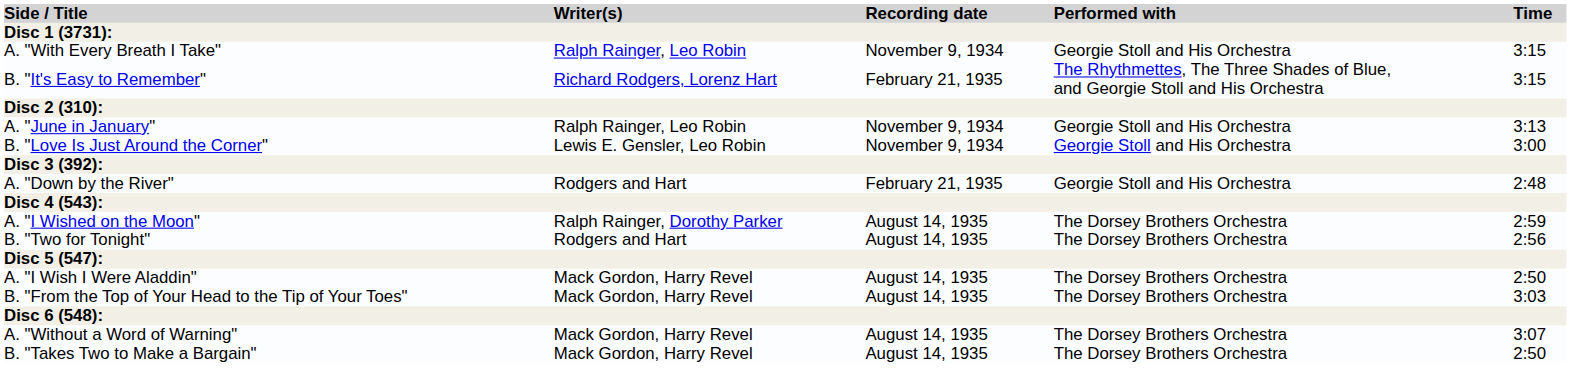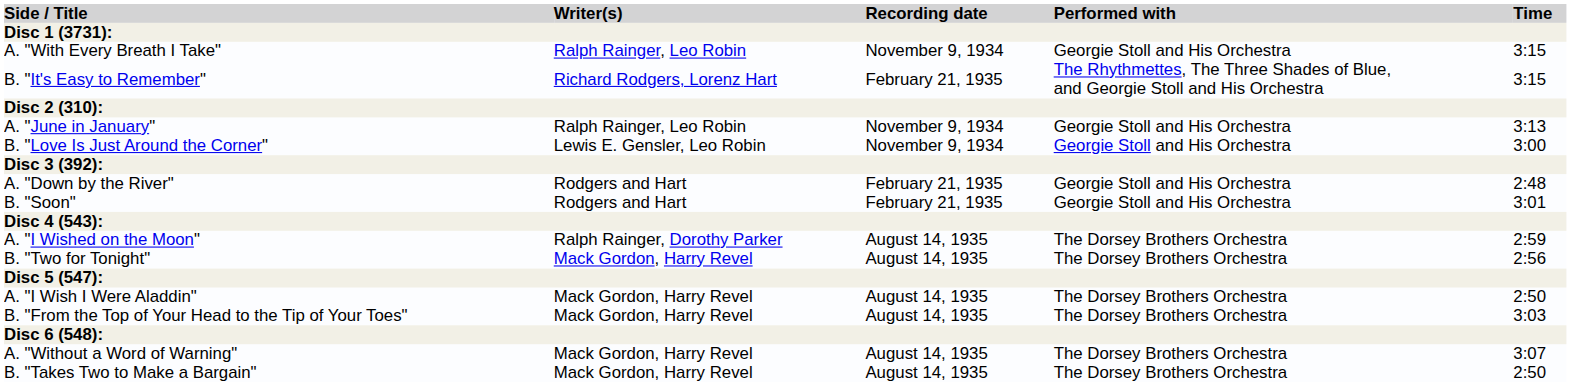+ row: B. "Soon" | Rodgers and Hart | February 21, 1935 | Georgie Stoll and His Orchestra | 3:01
B. "Two for Tonight" | Writer(s): Rodgers and Hart -> Mack Gordon, Harry Revel
